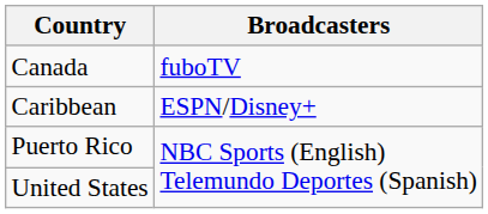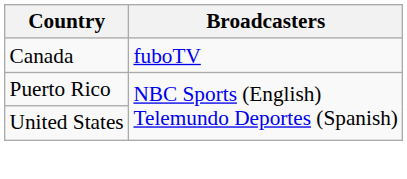- row: Caribbean | ESPN/Disney+
